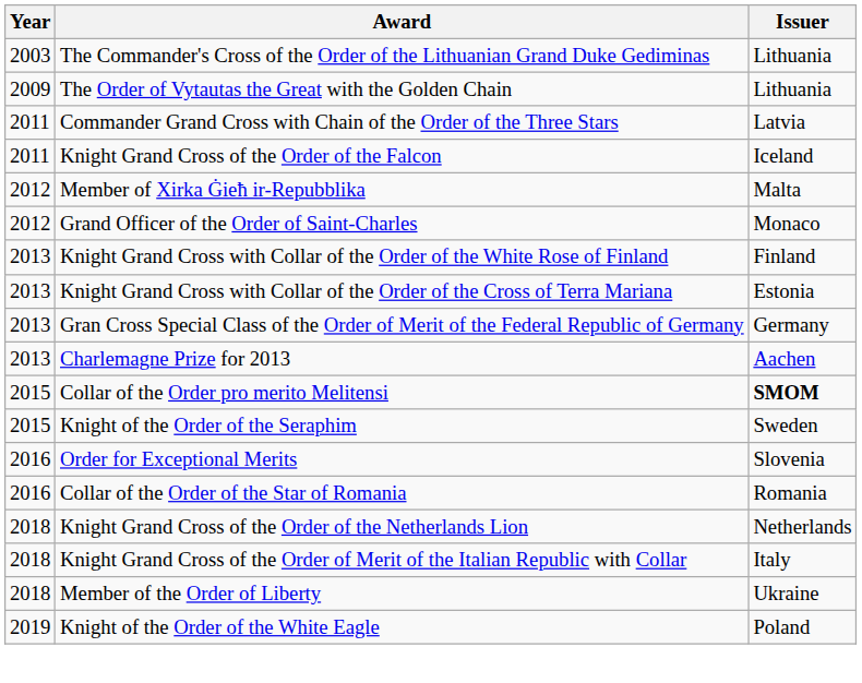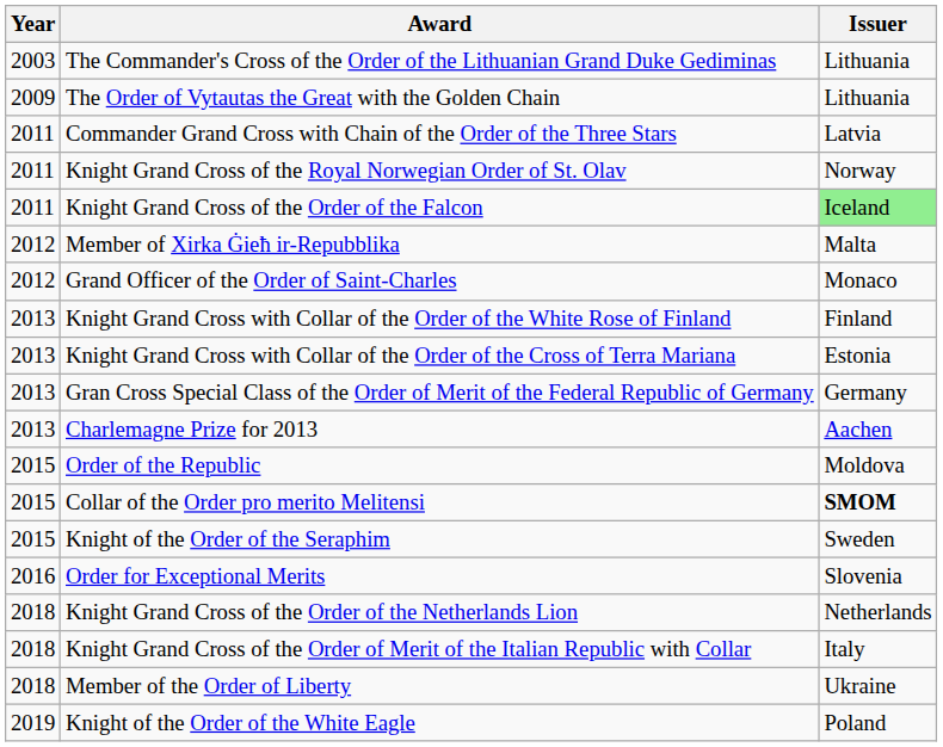+ row: 2011 | Knight Grand Cross of the Royal Norwegian Order of St. Olav | Norway
Knight Grand Cross of the Order of the Falcon | Issuer: no background -> lightgreen background
+ row: 2015 | Order of the Republic | Moldova
- row: 2016 | Collar of the Order of the Star of Romania | Romania
